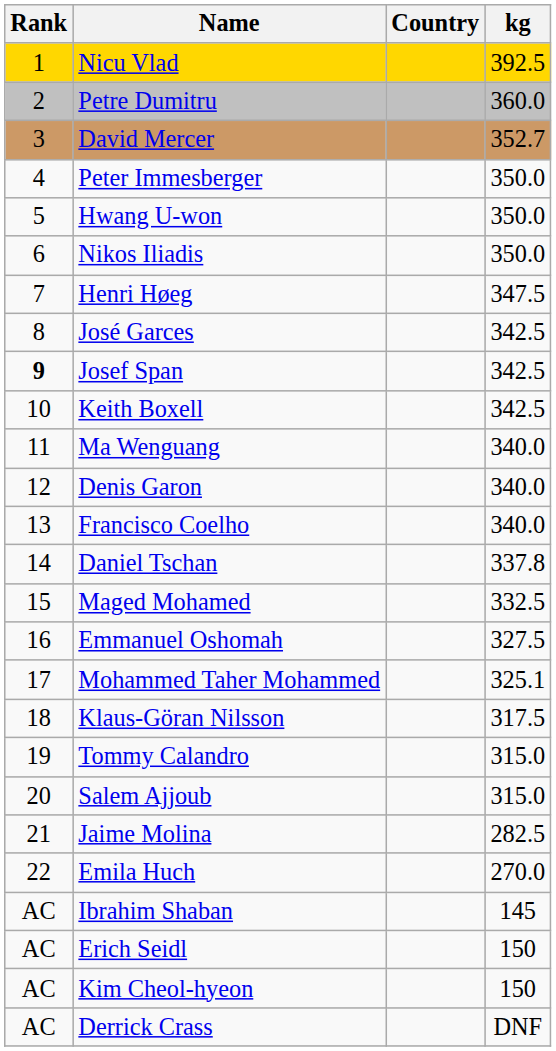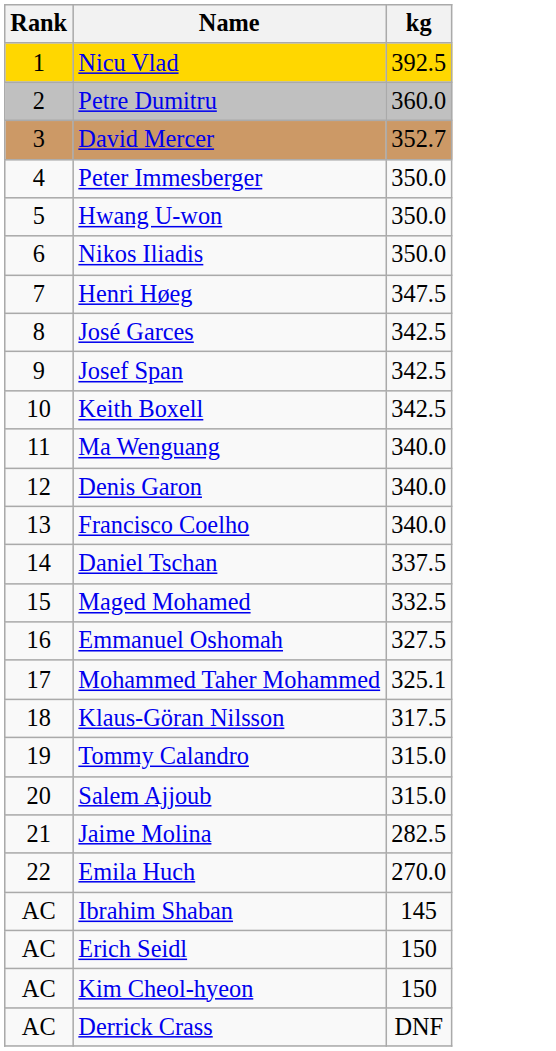- column: Country
Josef Span | Rank: bold -> normal
Daniel Tschan | kg: 337.8 -> 337.5
